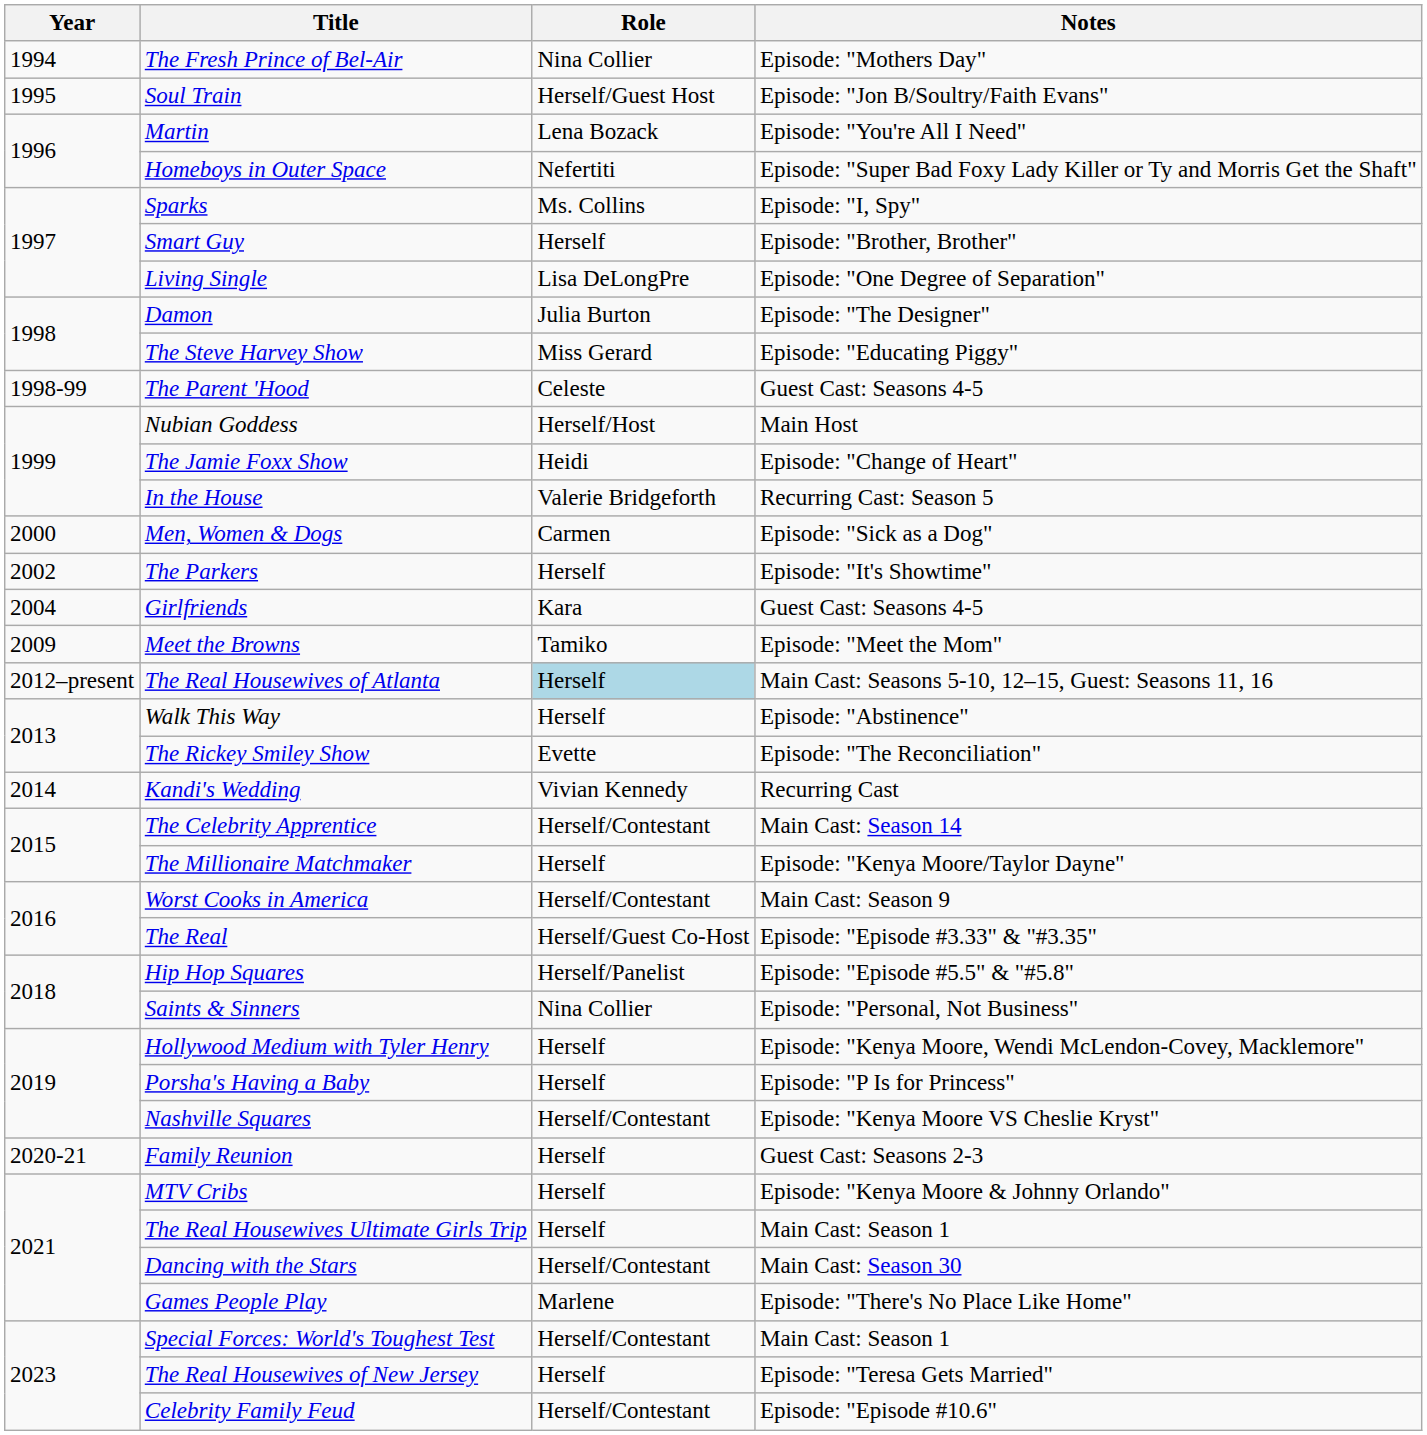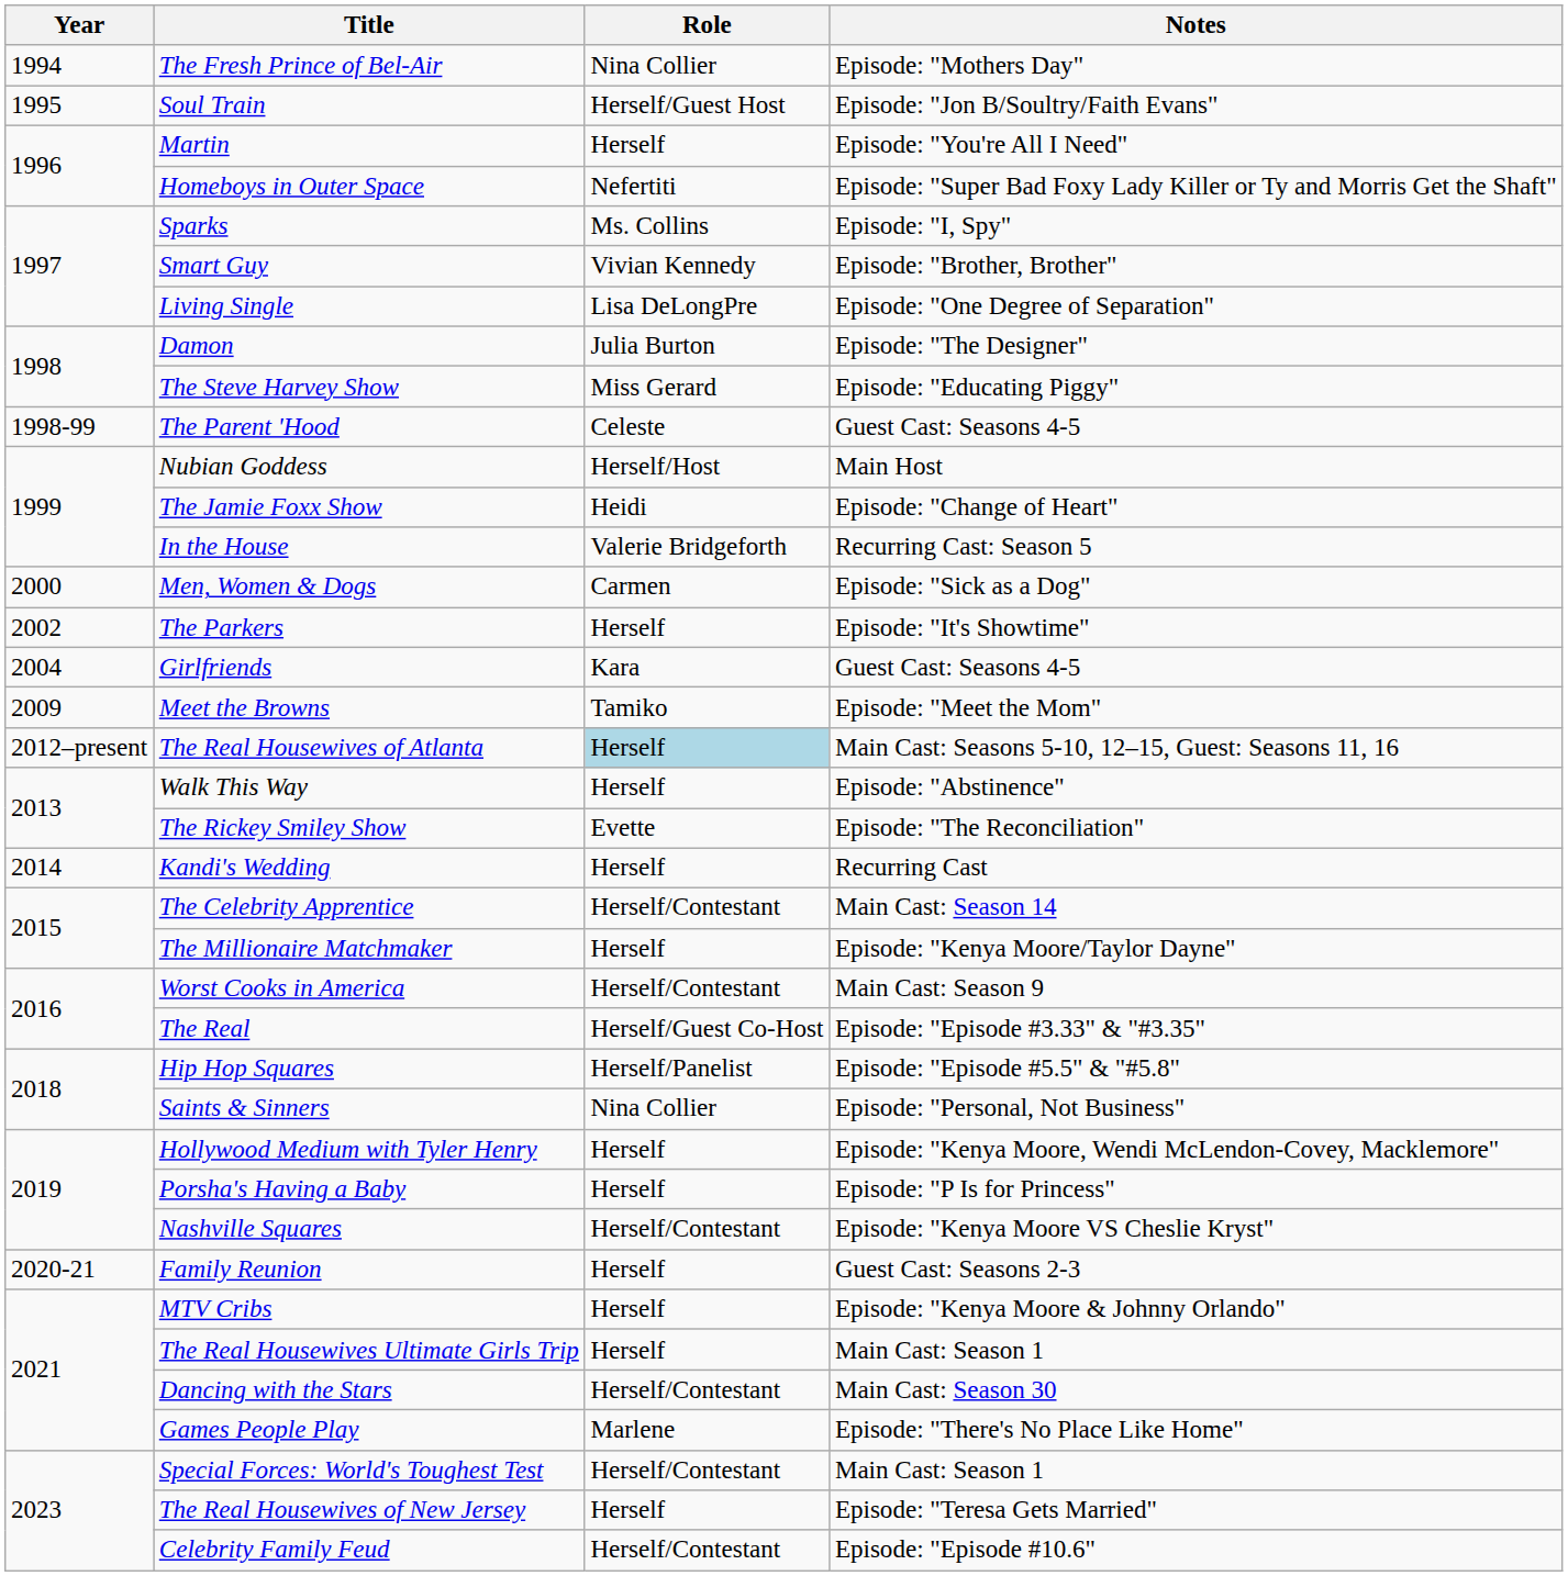Martin | Role: Lena Bozack -> Herself
Smart Guy | Role: Herself -> Vivian Kennedy
Kandi's Wedding | Role: Vivian Kennedy -> Herself
